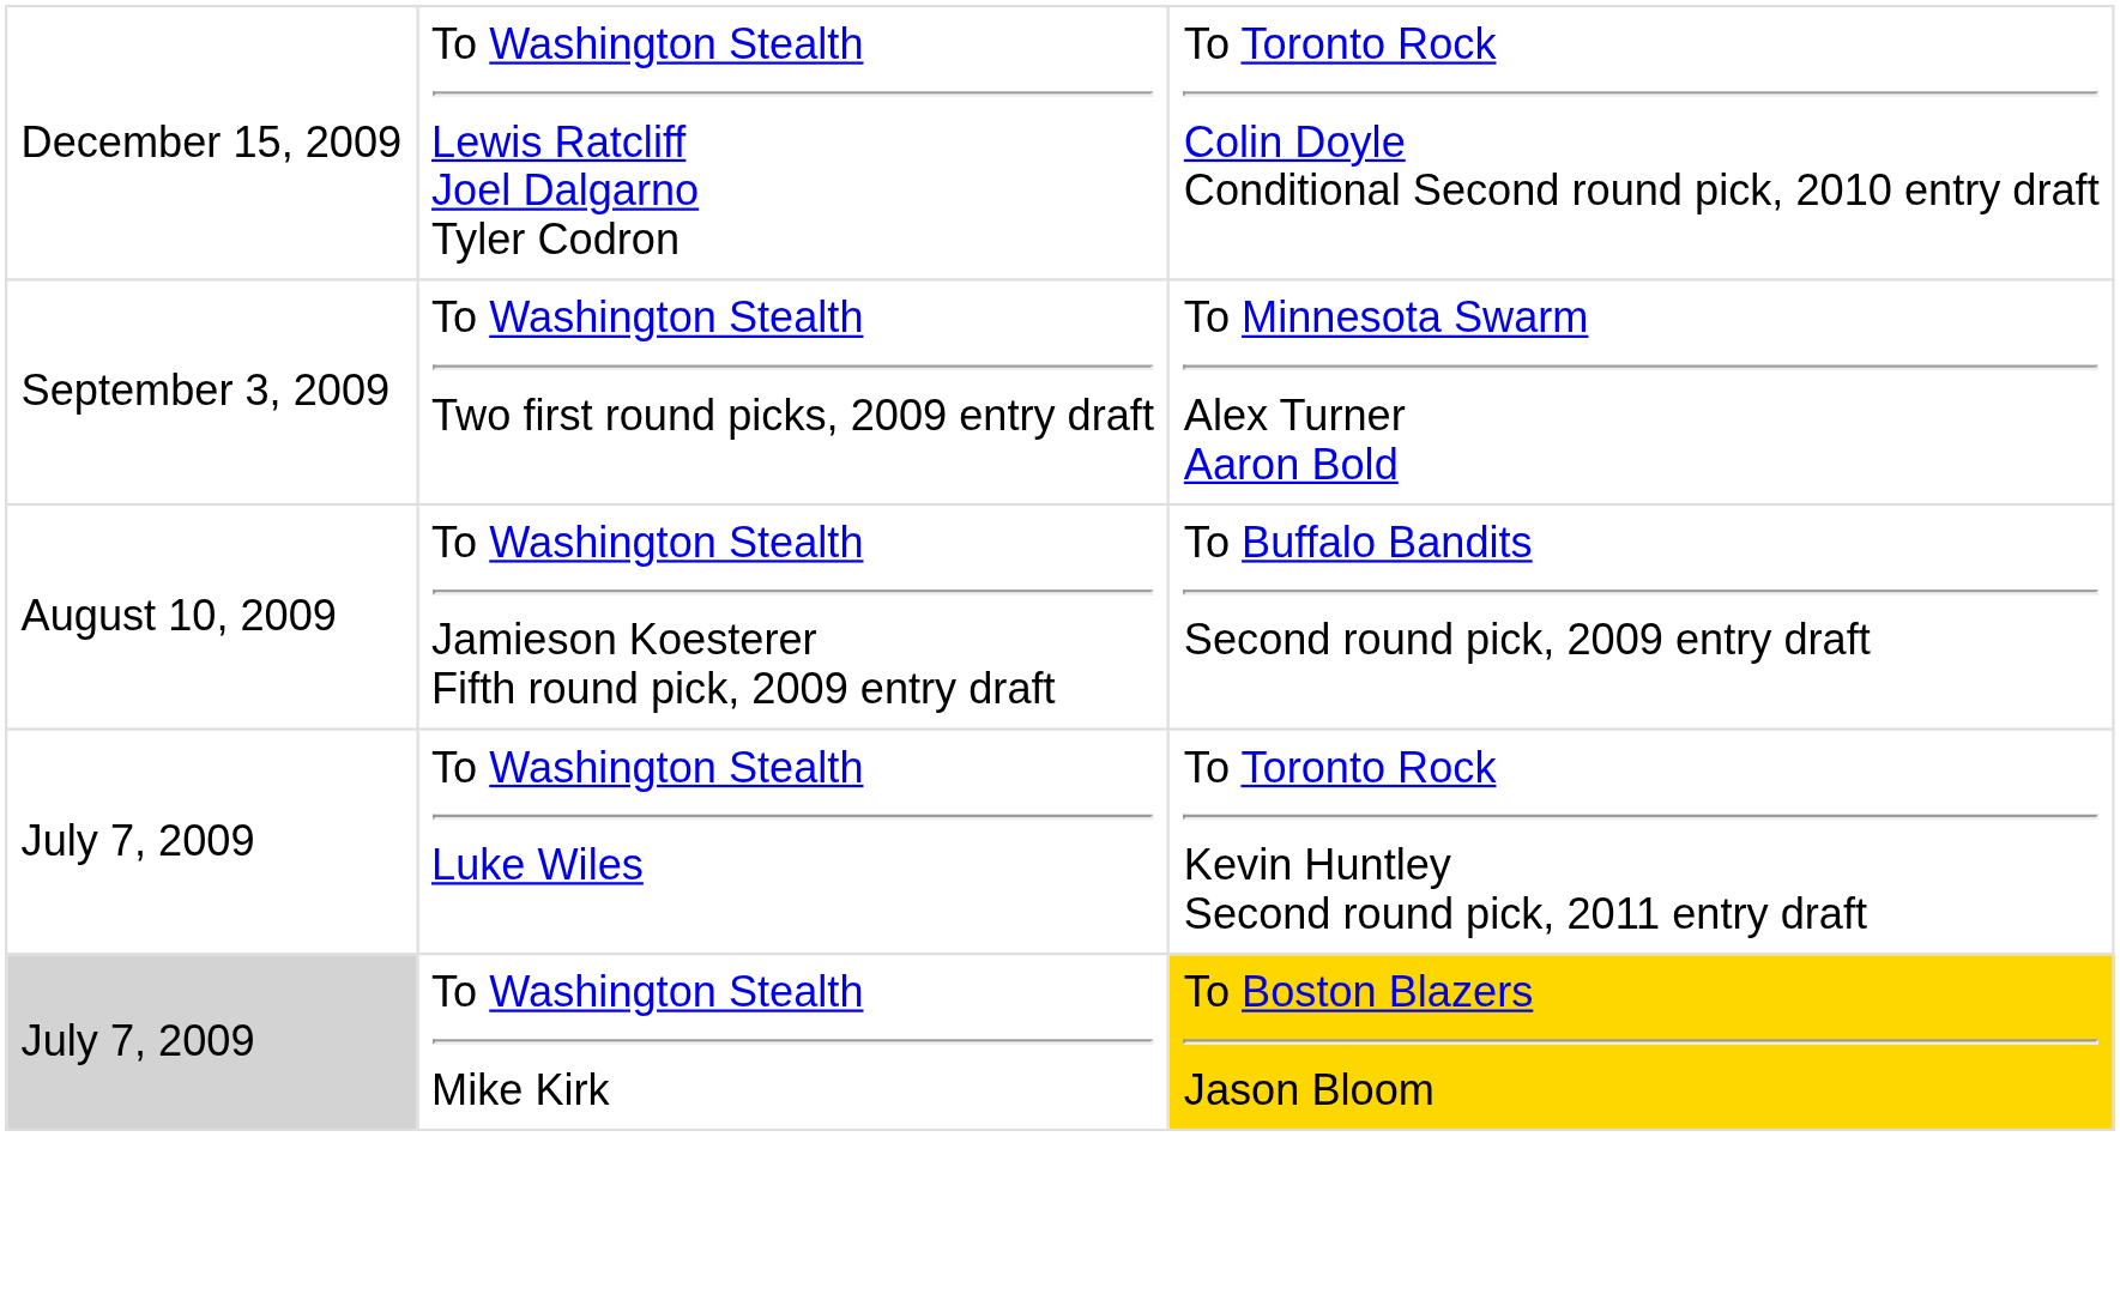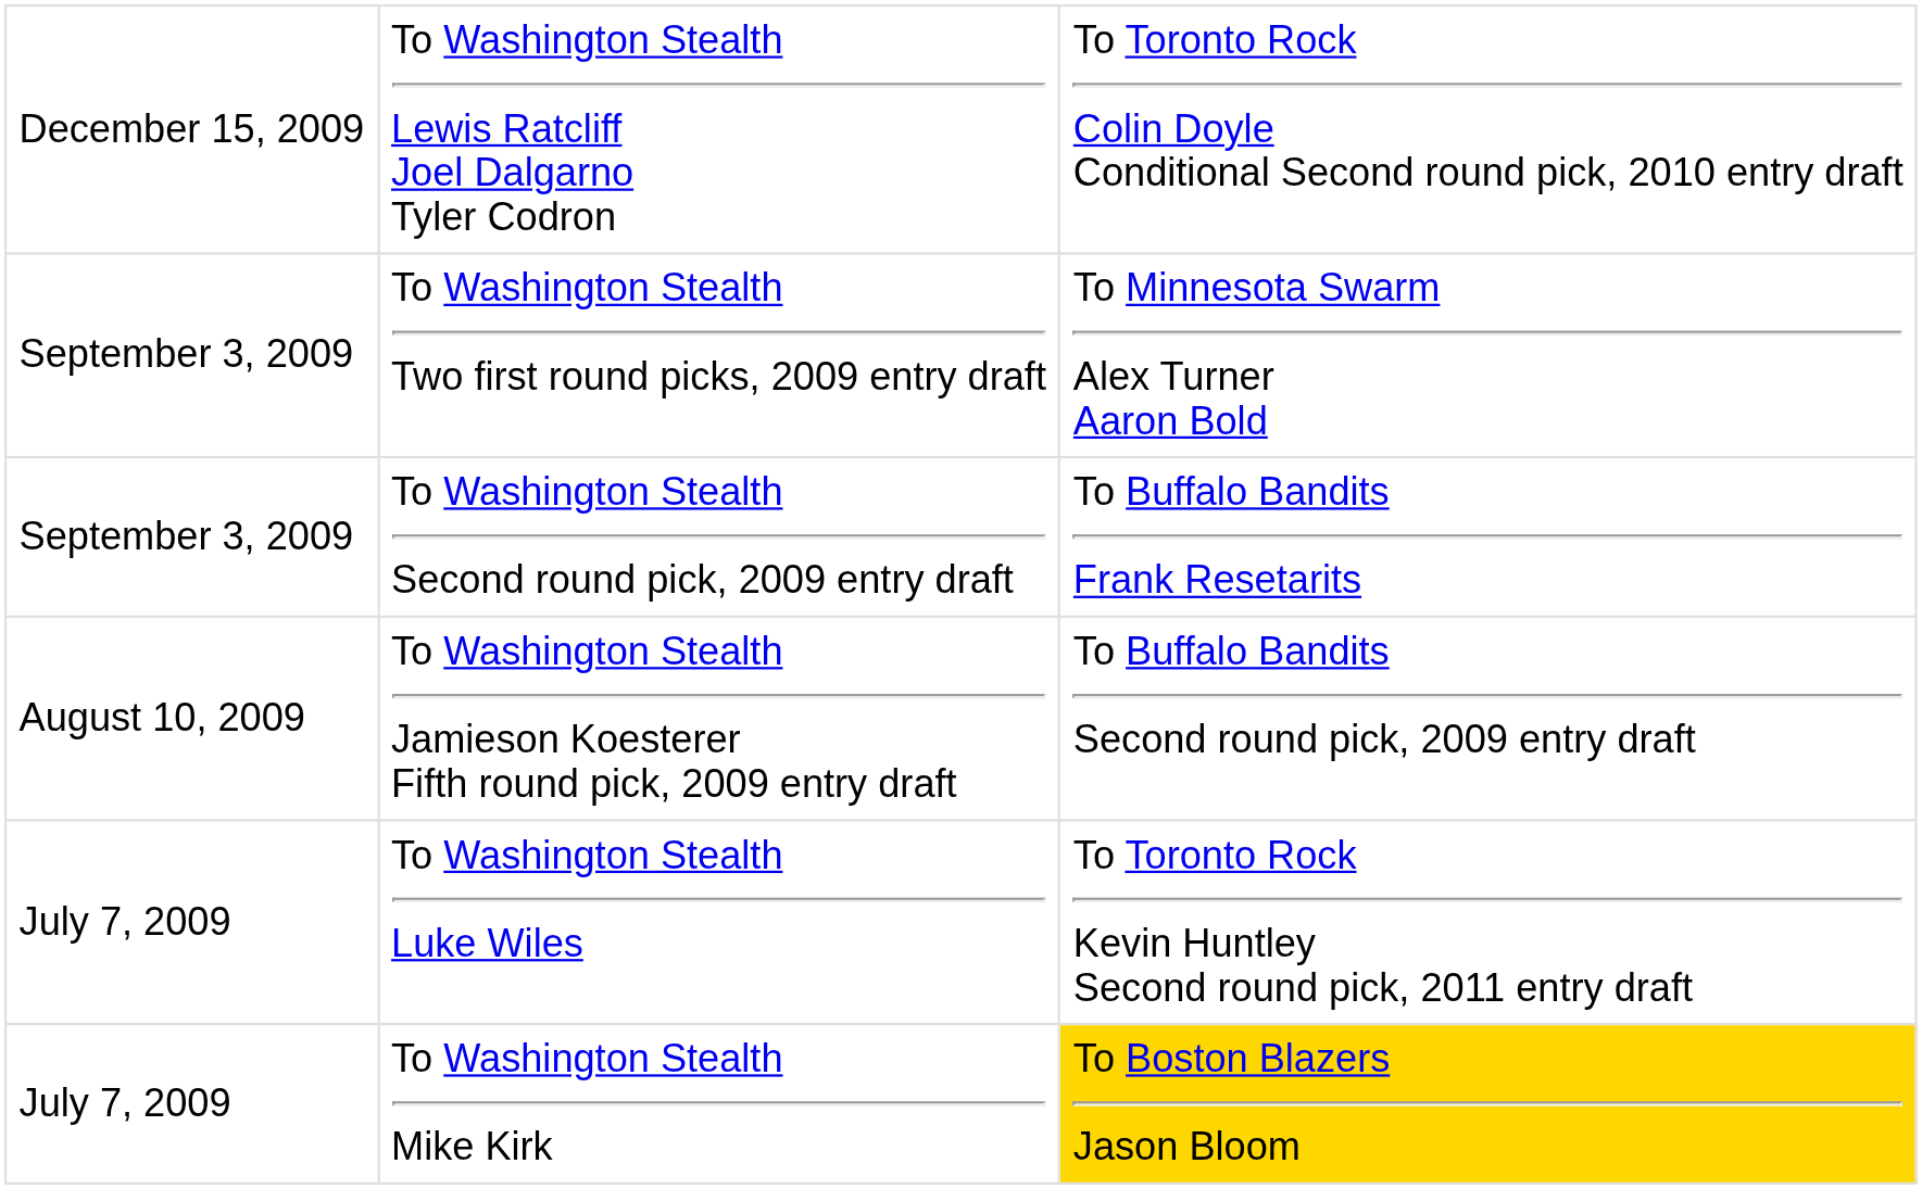+ row: September 3, 2009 | To Washington Stealth Second round pick, 2009 entry draft | To Buffalo Bandits Frank Resetarits
To Washington Stealth Mike Kirk | column 1: lightgrey background -> no background
